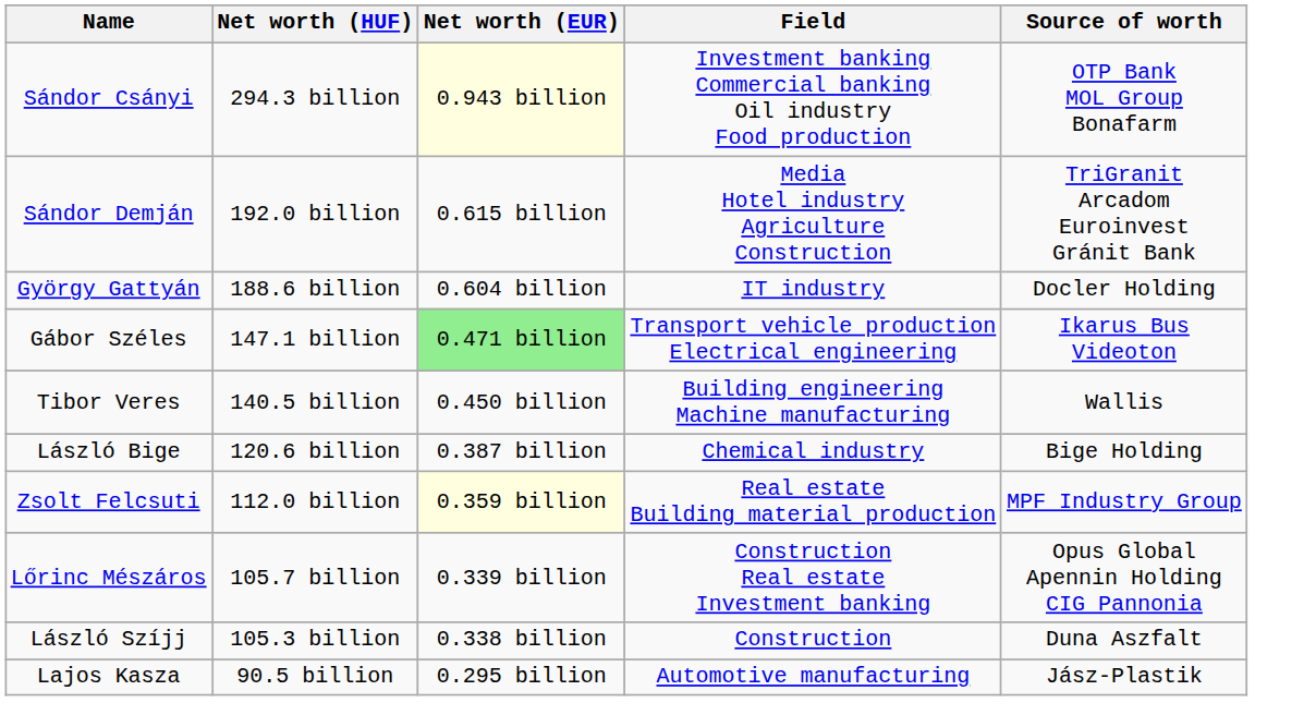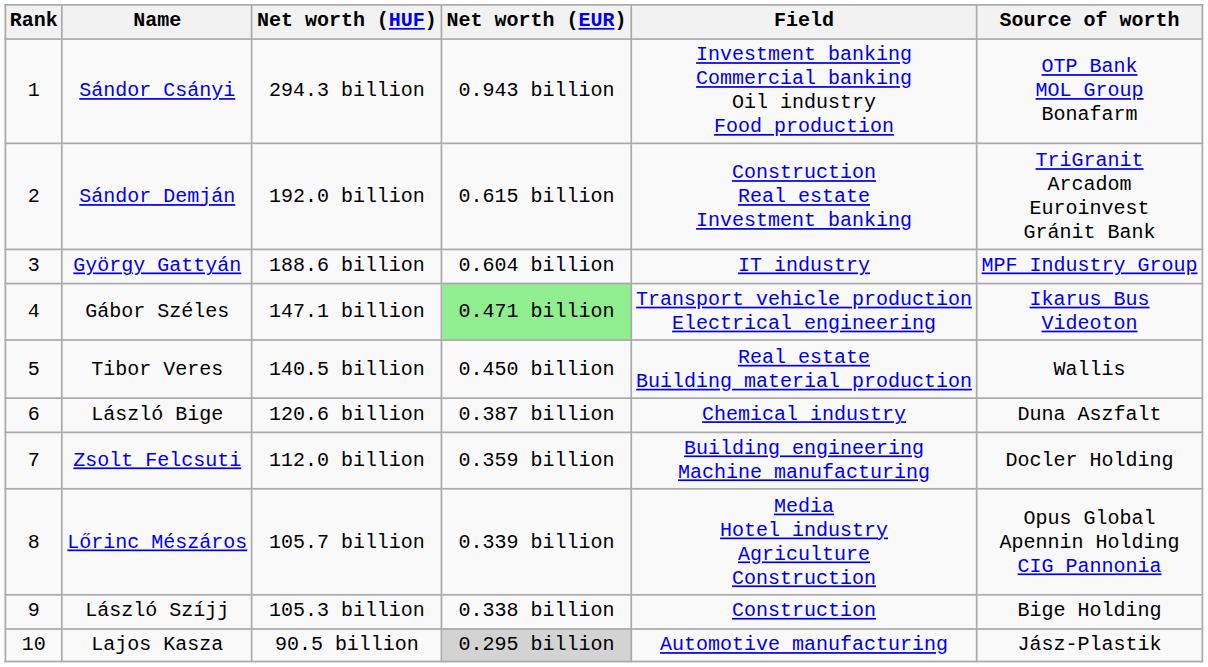+ column: Rank | 1 | 2 | 3 | 4 | 5 | 6 | 7 | 8 | 9 | 10
Sándor Csányi | Net worth (EUR): lightyellow background -> no background
Sándor Demján | Field: Media Hotel industry Agriculture Construction -> Construction Real estate Investment banking
György Gattyán | Source of worth: Docler Holding -> MPF Industry Group
Tibor Veres | Field: Building engineering Machine manufacturing -> Real estate Building material production
László Bige | Source of worth: Bige Holding -> Duna Aszfalt
Zsolt Felcsuti | Net worth (EUR): lightyellow background -> no background
Zsolt Felcsuti | Field: Real estate Building material production -> Building engineering Machine manufacturing
Zsolt Felcsuti | Source of worth: MPF Industry Group -> Docler Holding
Lőrinc Mészáros | Field: Construction Real estate Investment banking -> Media Hotel industry Agriculture Construction
László Szíjj | Source of worth: Duna Aszfalt -> Bige Holding
Lajos Kasza | Net worth (EUR): no background -> lightgrey background
